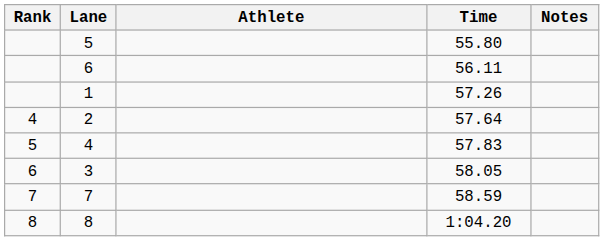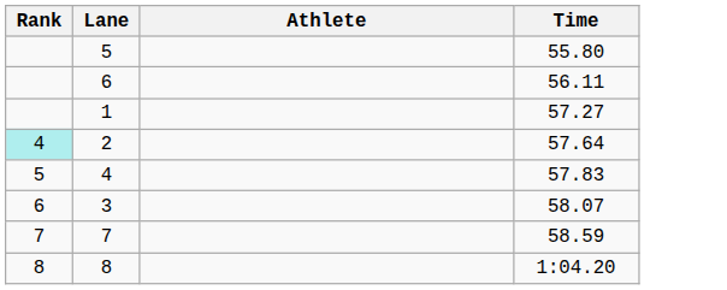- column: Notes
1 | Time: 57.26 -> 57.27
2 | Rank: no background -> paleturquoise background
3 | Time: 58.05 -> 58.07
